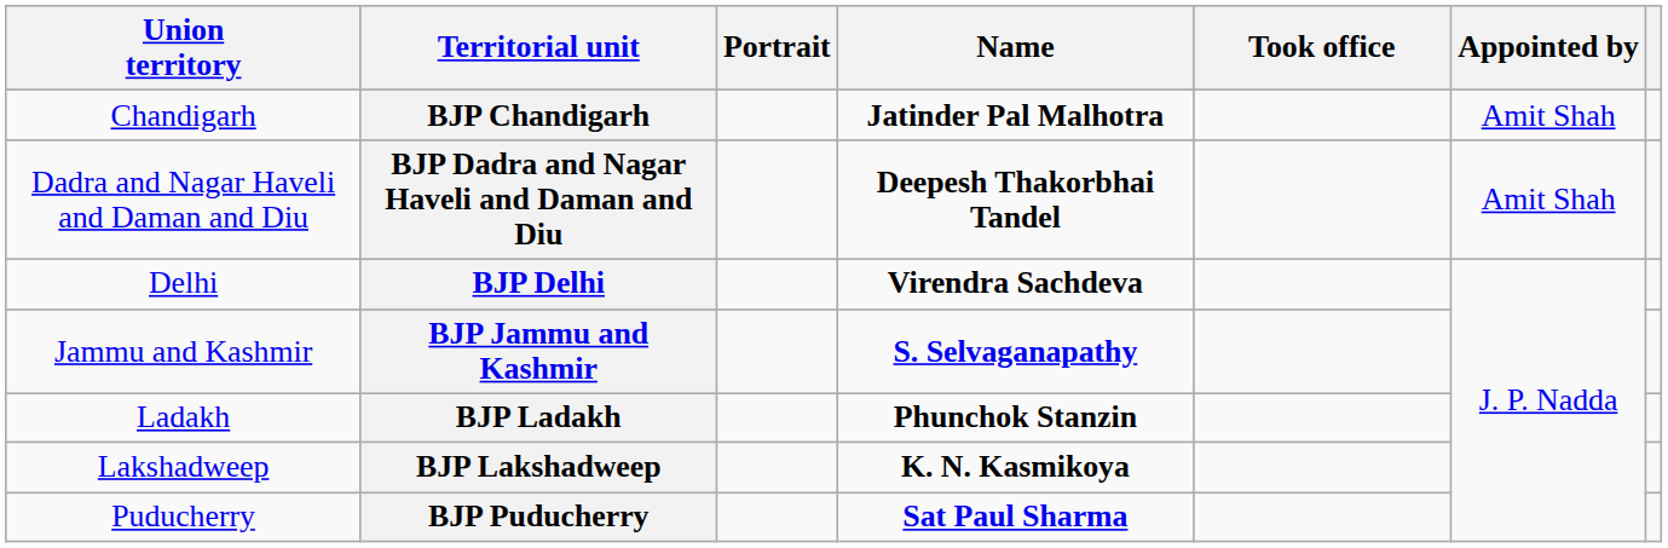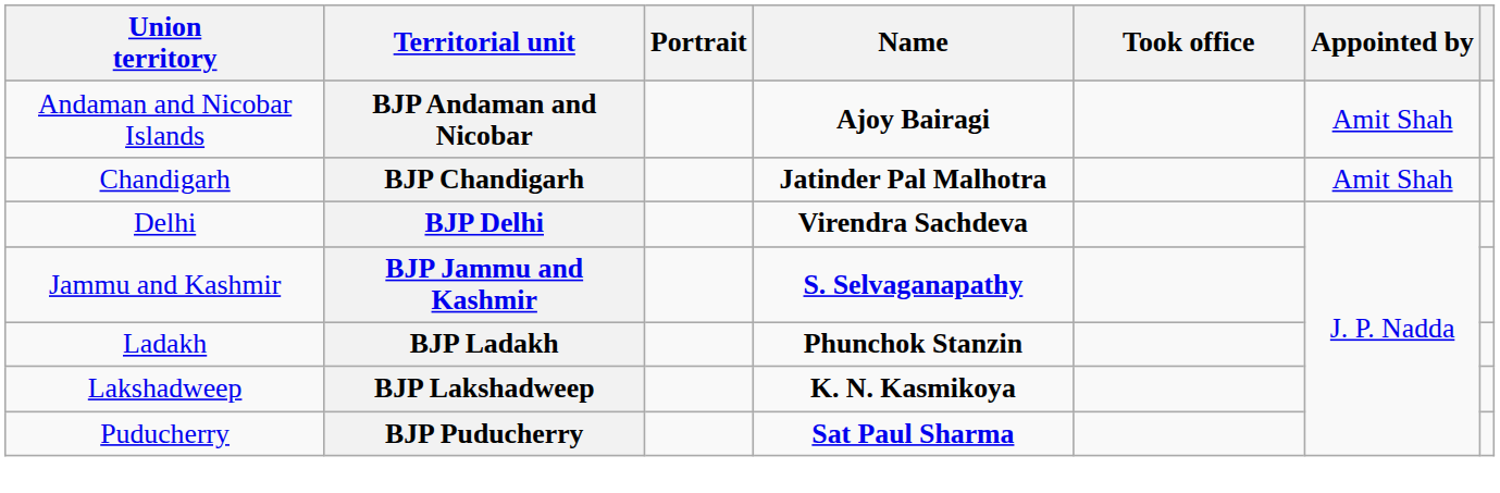+ row: Andaman and Nicobar Islands | BJP Andaman and Nicobar | Ajoy Bairagi | Amit Shah
- row: Dadra and Nagar Haveli and Daman and Diu | BJP Dadra and Nagar Haveli and Daman and Diu | Deepesh Thakorbhai Tandel | Amit Shah
